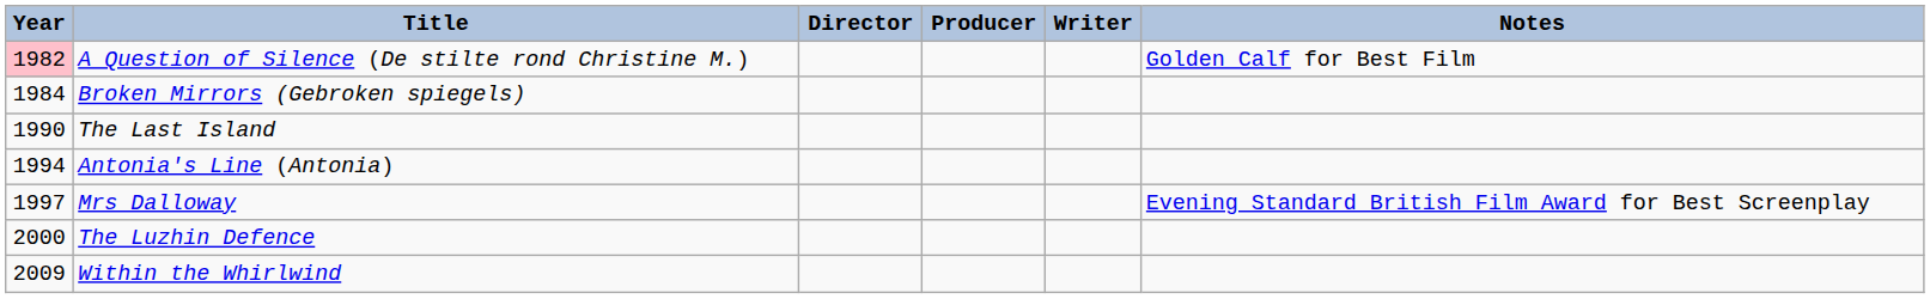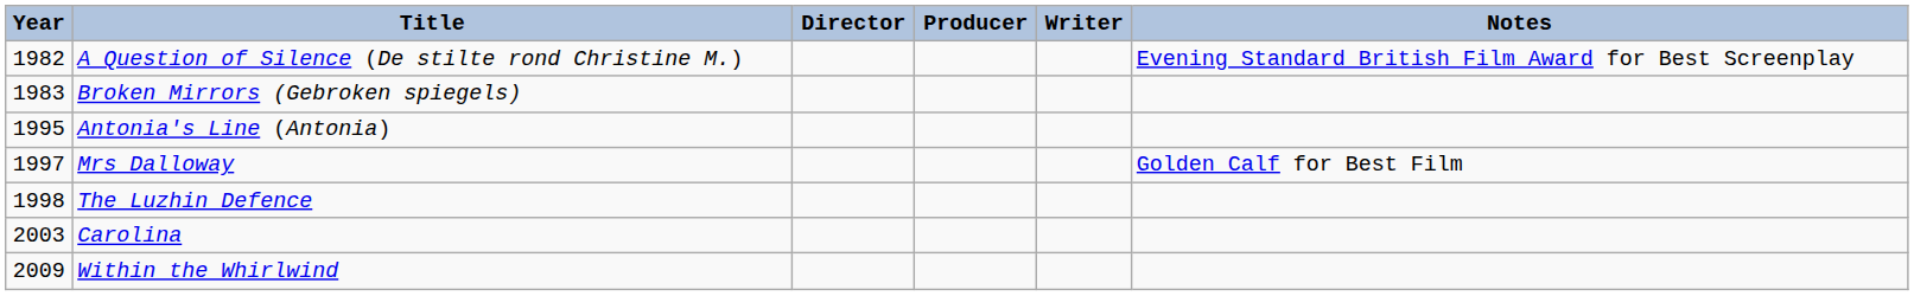A Question of Silence (De stilte rond Christine M.) | Year: pink background -> no background
A Question of Silence (De stilte rond Christine M.) | Notes: Golden Calf for Best Film -> Evening Standard British Film Award for Best Screenplay
Broken Mirrors (Gebroken spiegels) | Year: 1984 -> 1983
- row: 1990 | The Last Island
Antonia's Line (Antonia) | Year: 1994 -> 1995
Mrs Dalloway | Notes: Evening Standard British Film Award for Best Screenplay -> Golden Calf for Best Film
The Luzhin Defence | Year: 2000 -> 1998
+ row: 2003 | Carolina
